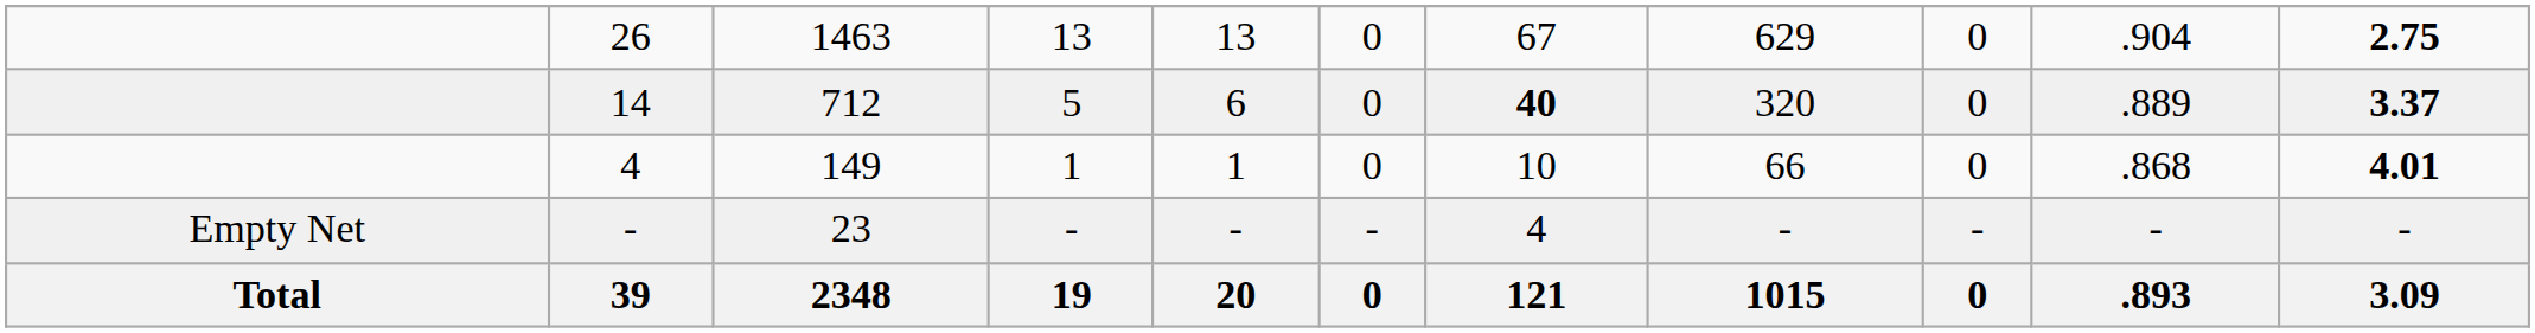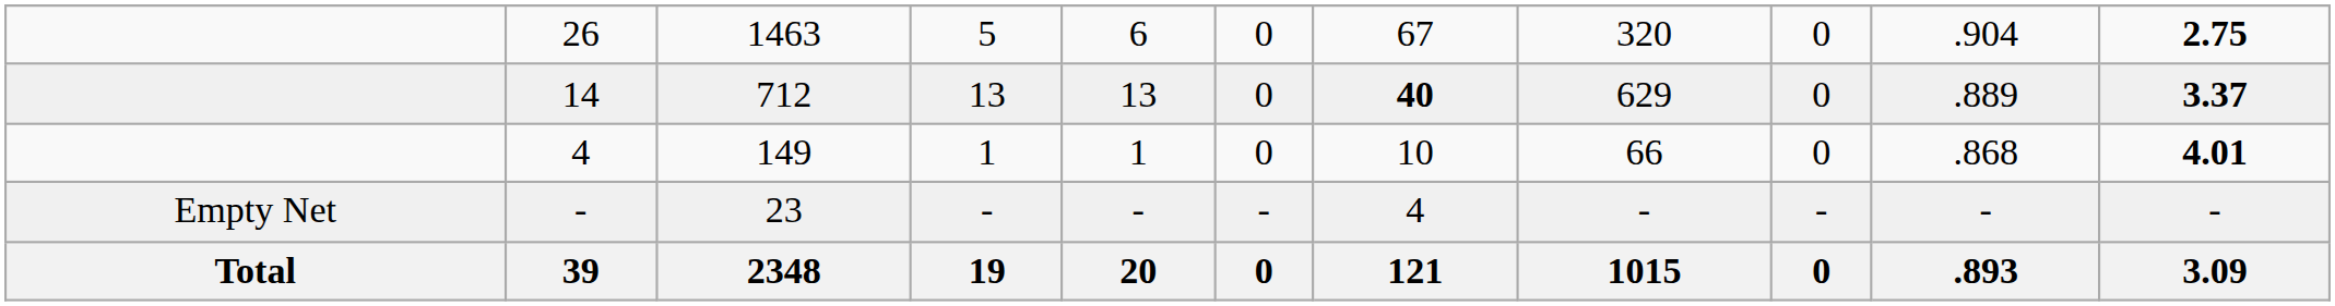26 | column 4: 13 -> 5
26 | column 5: 13 -> 6
26 | column 8: 629 -> 320
14 | column 4: 5 -> 13
14 | column 5: 6 -> 13
14 | column 8: 320 -> 629
